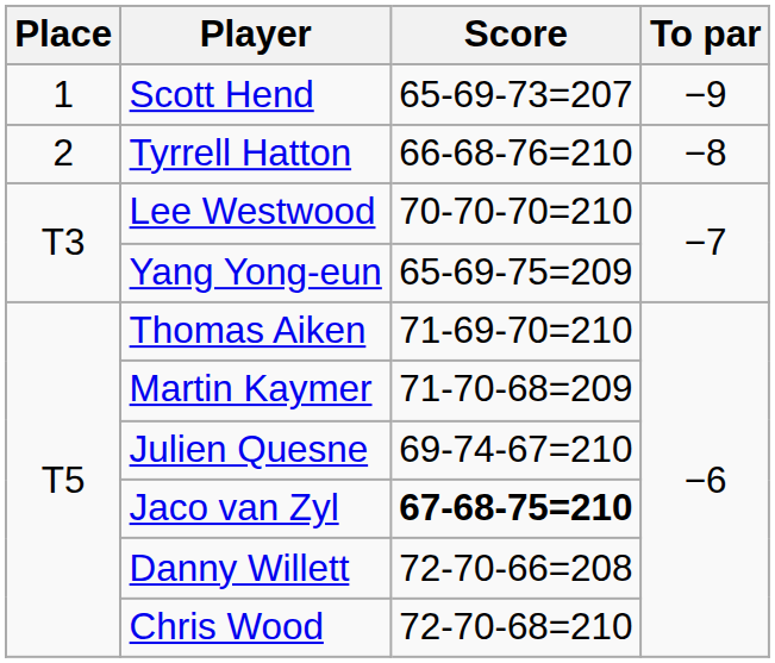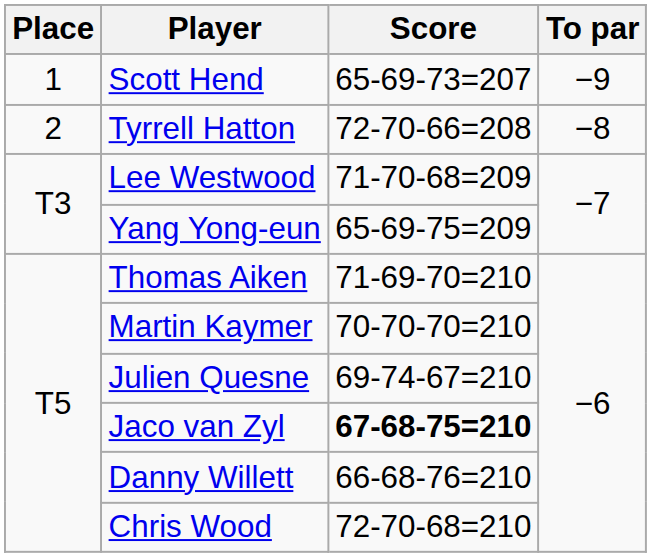Tyrrell Hatton | Score: 66-68-76=210 -> 72-70-66=208
Lee Westwood | Score: 70-70-70=210 -> 71-70-68=209
Martin Kaymer | Score: 71-70-68=209 -> 70-70-70=210
Danny Willett | Score: 72-70-66=208 -> 66-68-76=210
